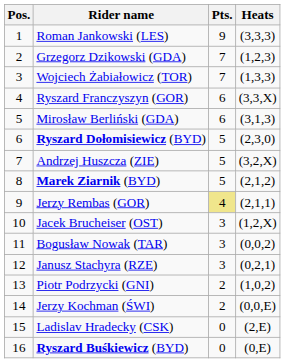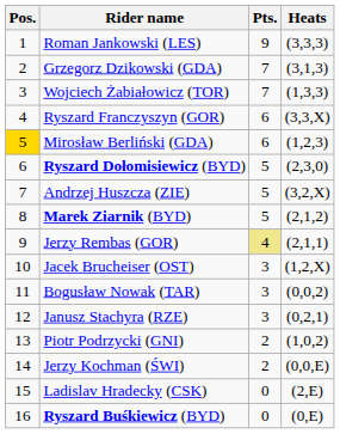Grzegorz Dzikowski (GDA) | Heats: (1,2,3) -> (3,1,3)
Mirosław Berliński (GDA) | Pos.: no background -> gold background
Mirosław Berliński (GDA) | Heats: (3,1,3) -> (1,2,3)
